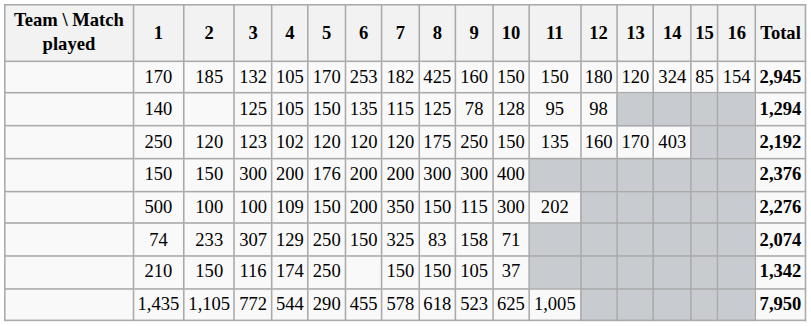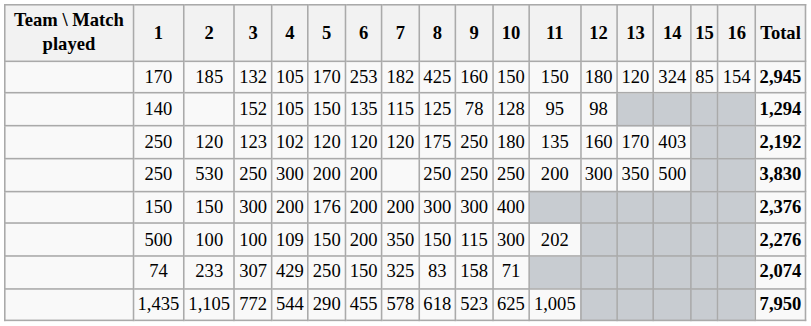140 | 3: 125 -> 152
250 / 120 | 10: 150 -> 180
+ row: 250 | 530 | 250 | 300 | 200 | 200 | 250 | 250 | 250 | 200 | 300 | 350 | 500 | 3,830
74 | 4: 129 -> 429
- row: 210 | 150 | 116 | 174 | 250 | 150 | 150 | 105 | 37 | 1,342
